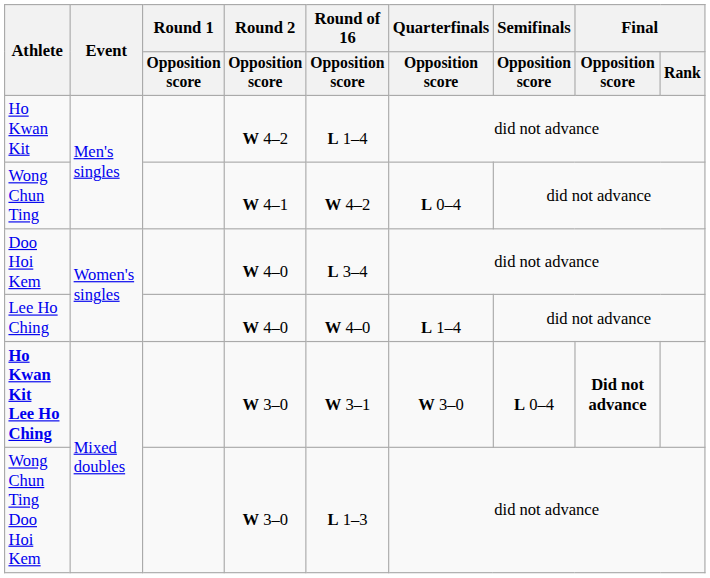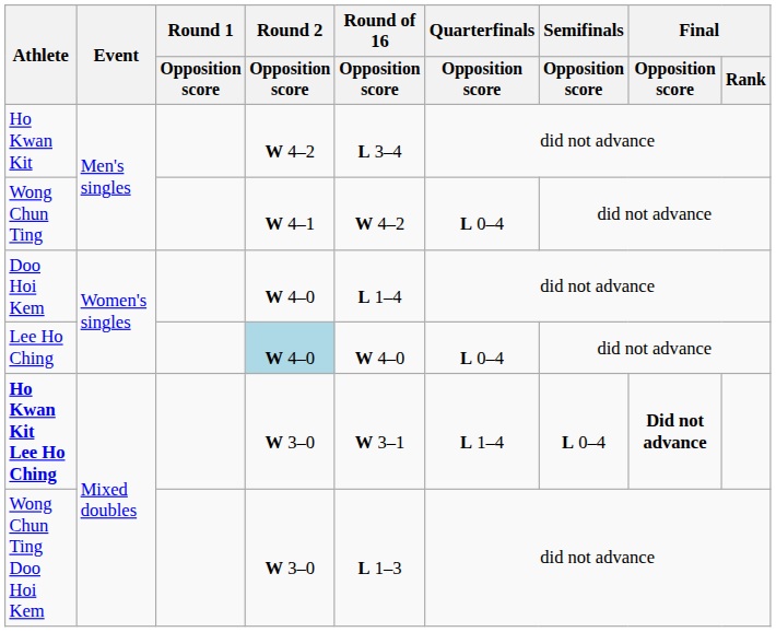Ho Kwan Kit | Round of 16 / Opposition score: L 1–4 -> L 3–4
Doo Hoi Kem | Round of 16 / Opposition score: L 3–4 -> L 1–4
Lee Ho Ching | Round 2 / Opposition score: no background -> lightblue background
Lee Ho Ching | Quarterfinals / Opposition score: L 1–4 -> L 0–4
Ho Kwan Kit Lee Ho Ching | Quarterfinals / Opposition score: W 3–0 -> L 1–4
